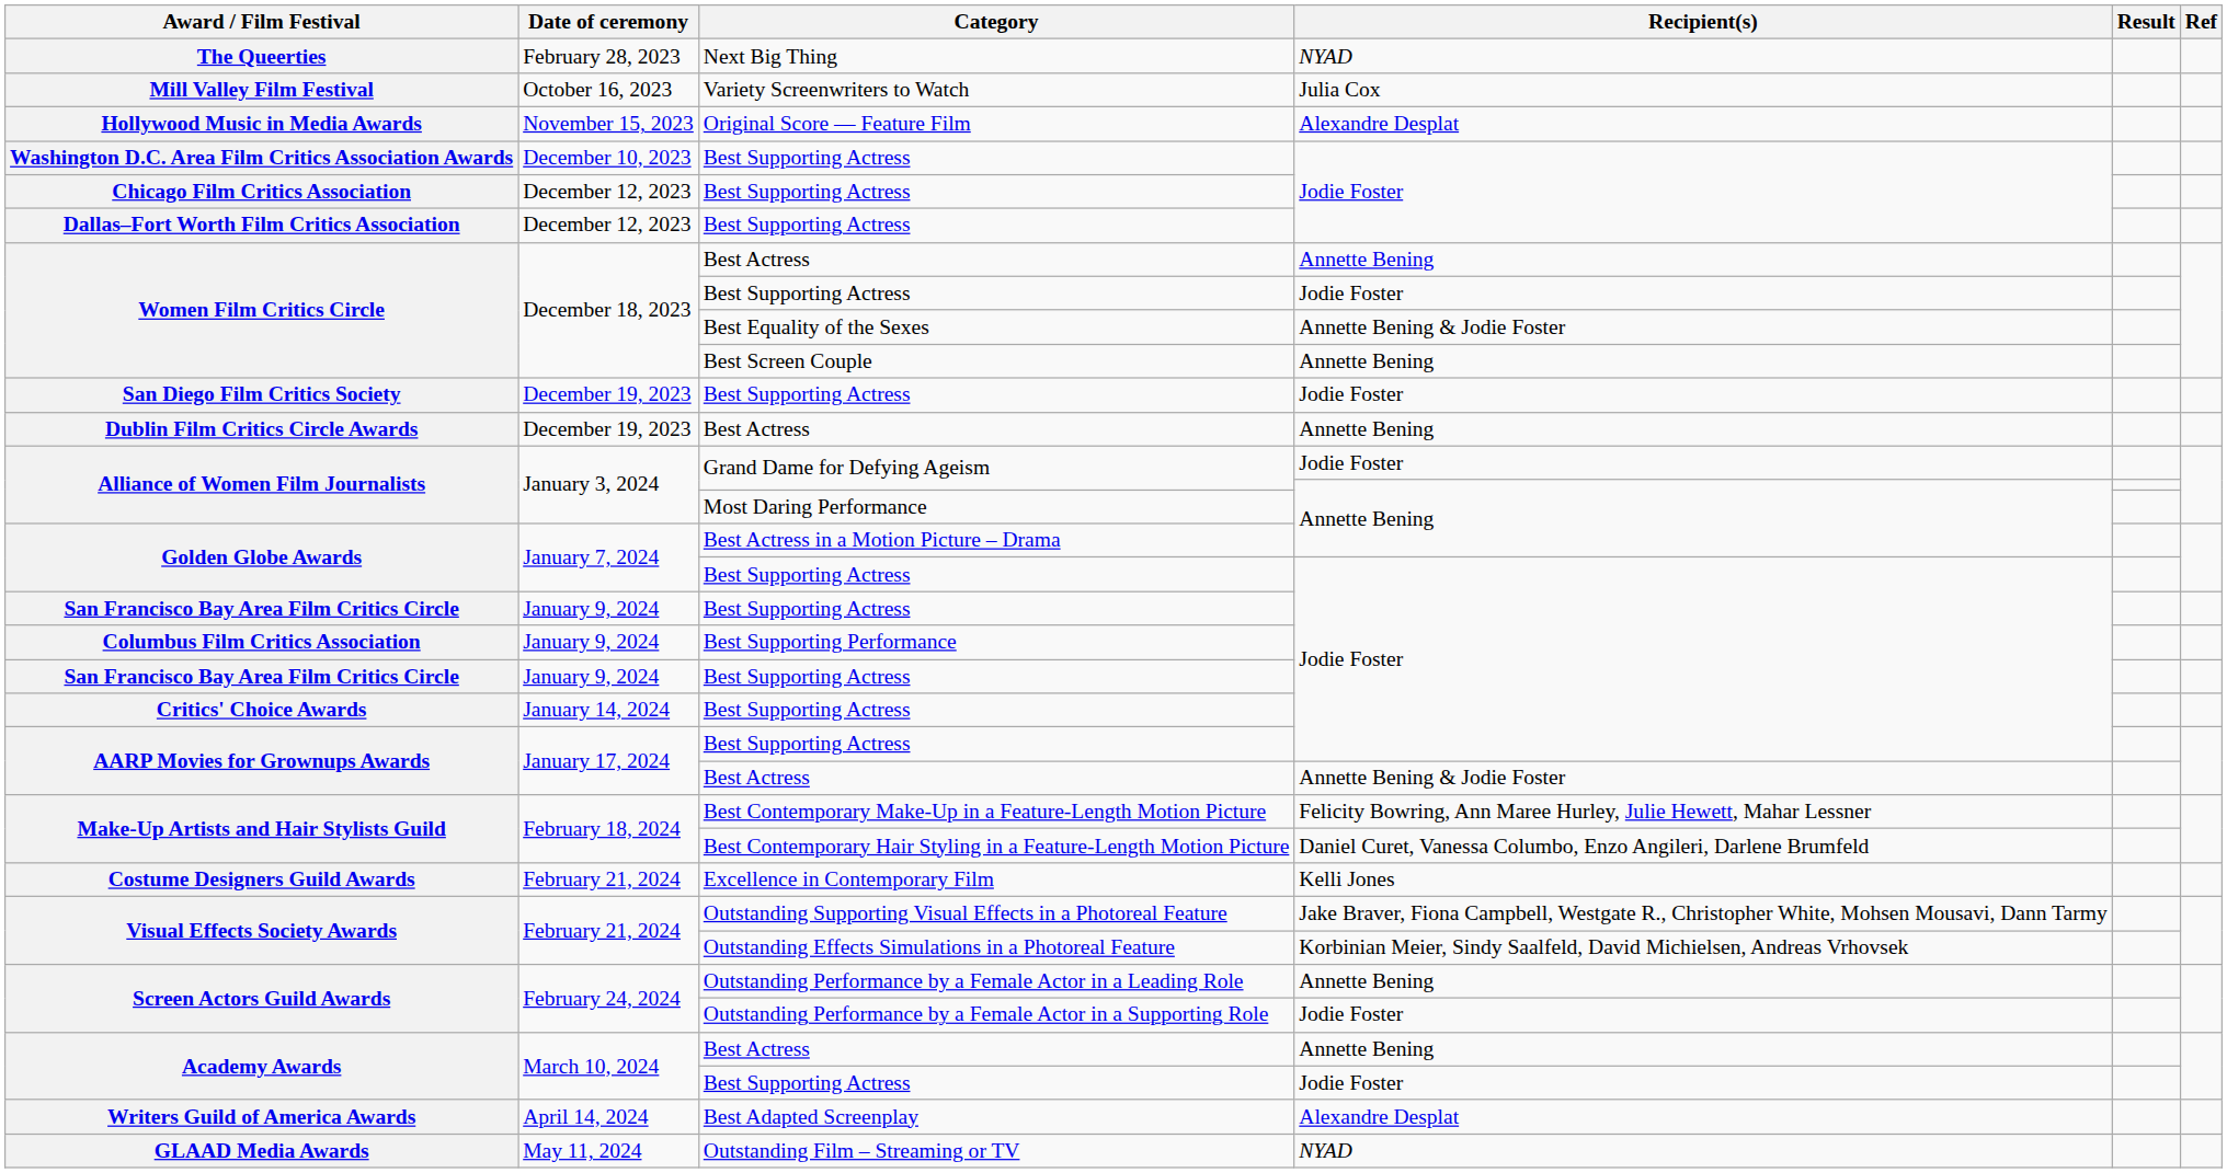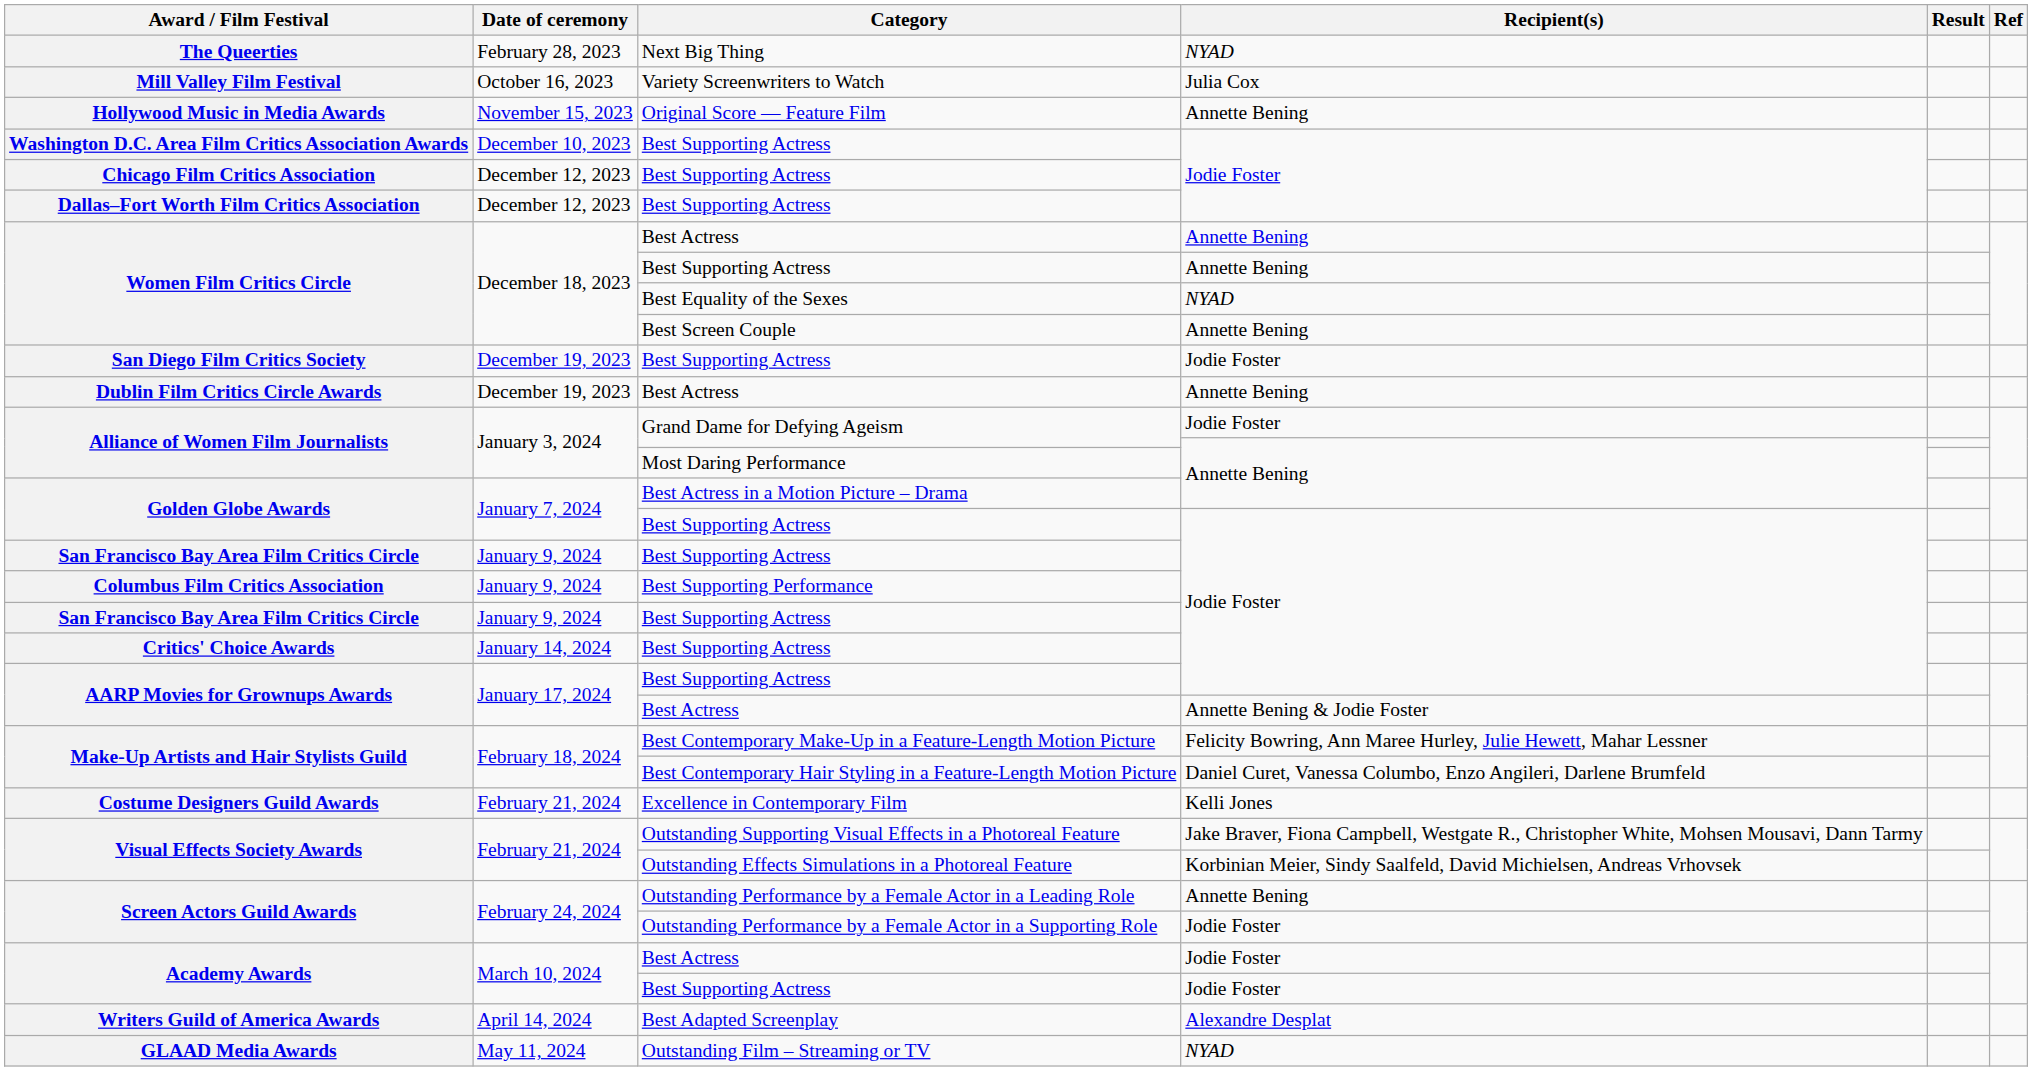Hollywood Music in Media Awards | Recipient(s): Alexandre Desplat -> Annette Bening
Women Film Critics Circle / Best Supporting Actress | Recipient(s): Jodie Foster -> Annette Bening
Women Film Critics Circle / Best Equality of the Sexes | Recipient(s): Annette Bening & Jodie Foster -> NYAD
Academy Awards / Best Actress | Recipient(s): Annette Bening -> Jodie Foster
